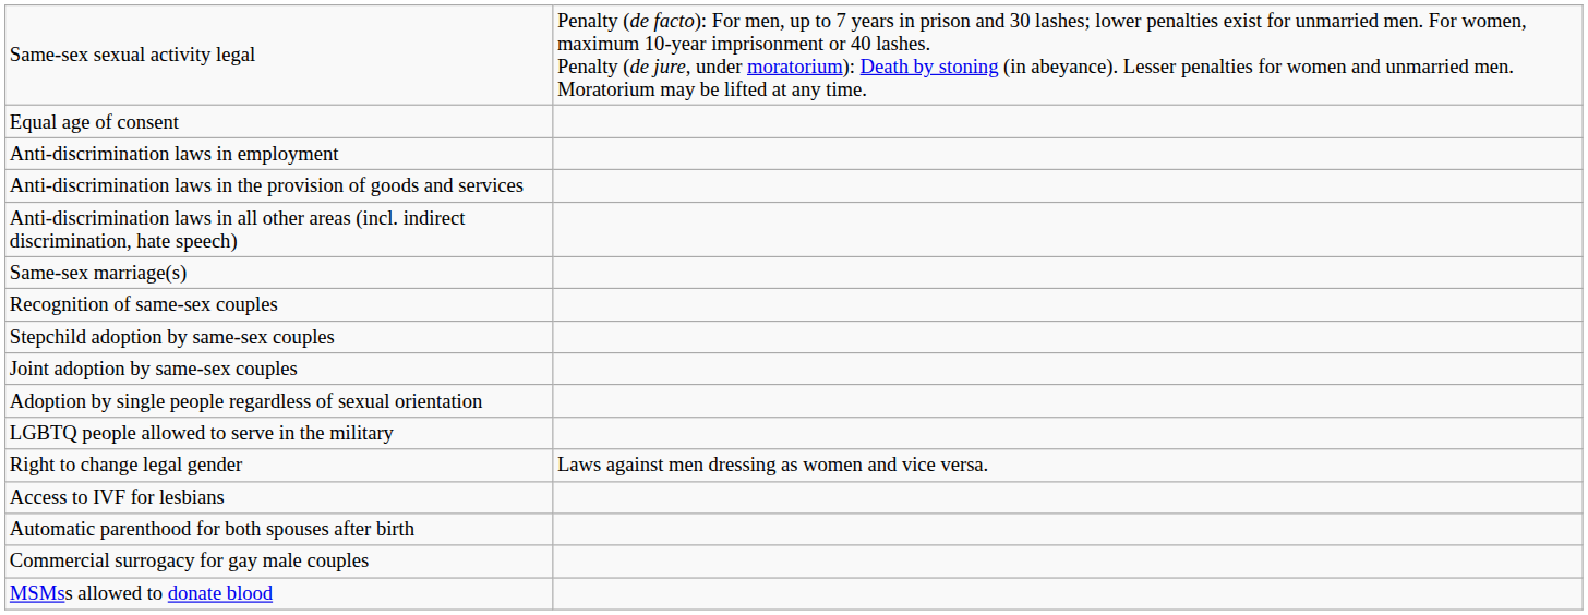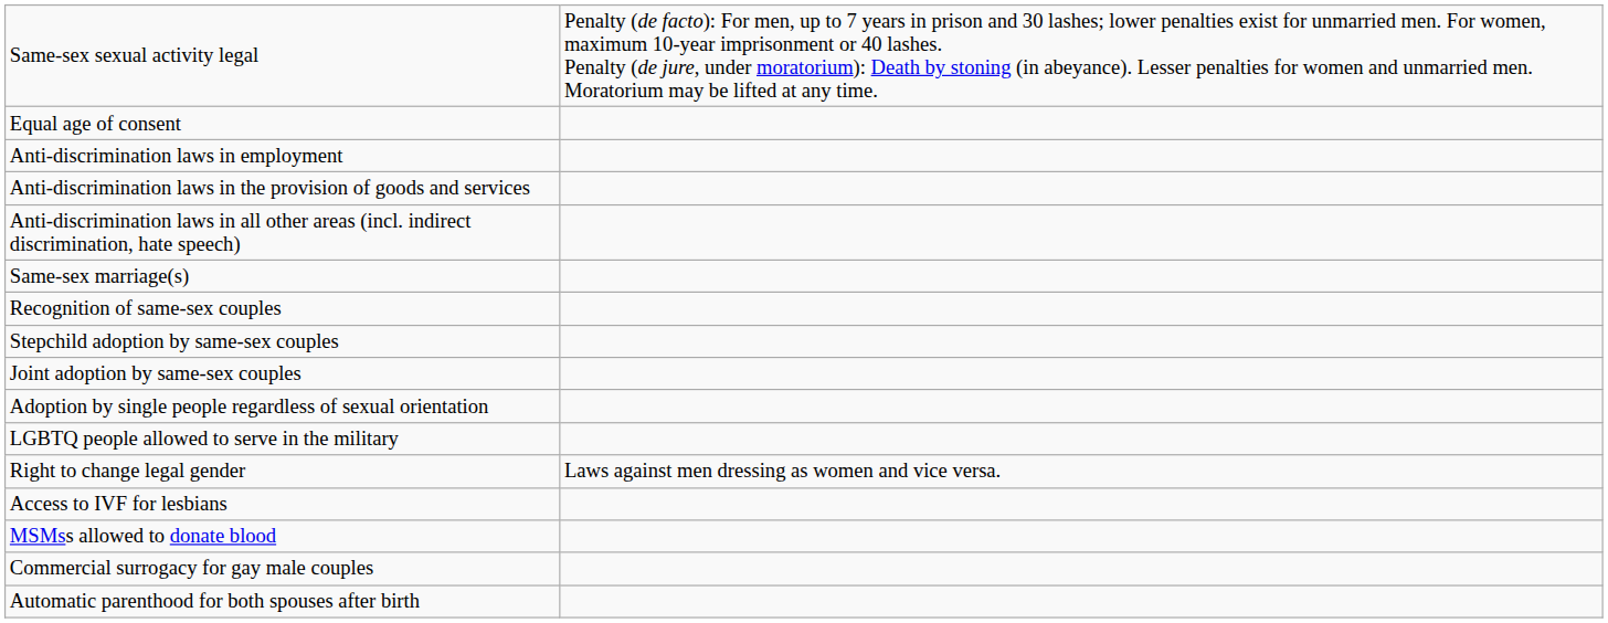rows swapped: Automatic parenthood for both spouses after birth <-> MSMss allowed to donate blood
